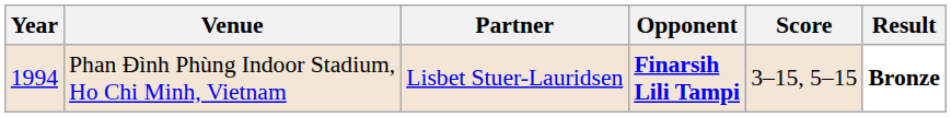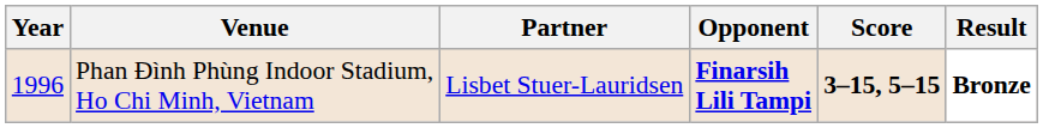Phan Đình Phùng Indoor Stadium, Ho Chi Minh, Vietnam | Year: 1994 -> 1996
Phan Đình Phùng Indoor Stadium, Ho Chi Minh, Vietnam | Score: normal -> bold
